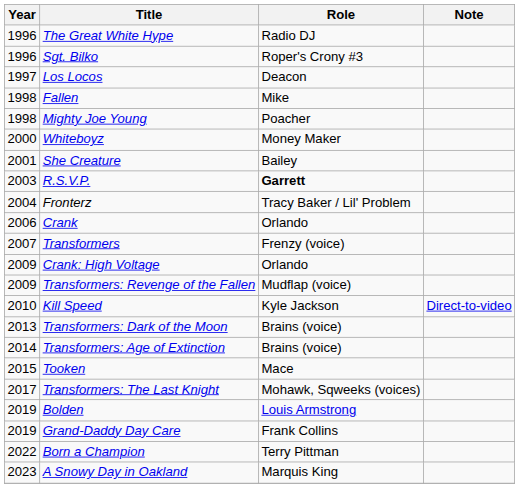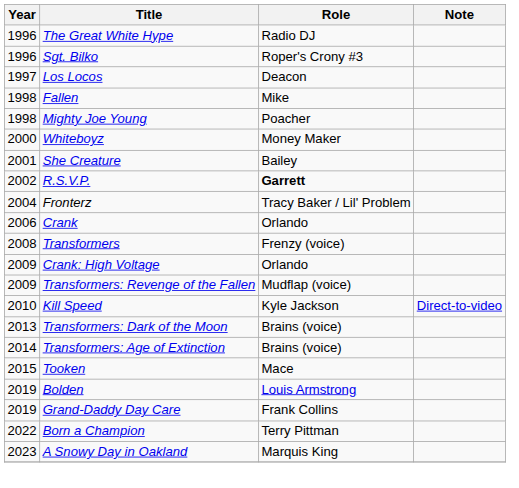R.S.V.P. | Year: 2003 -> 2002
Transformers | Year: 2007 -> 2008
- row: 2017 | Transformers: The Last Knight | Mohawk, Sqweeks (voices)
